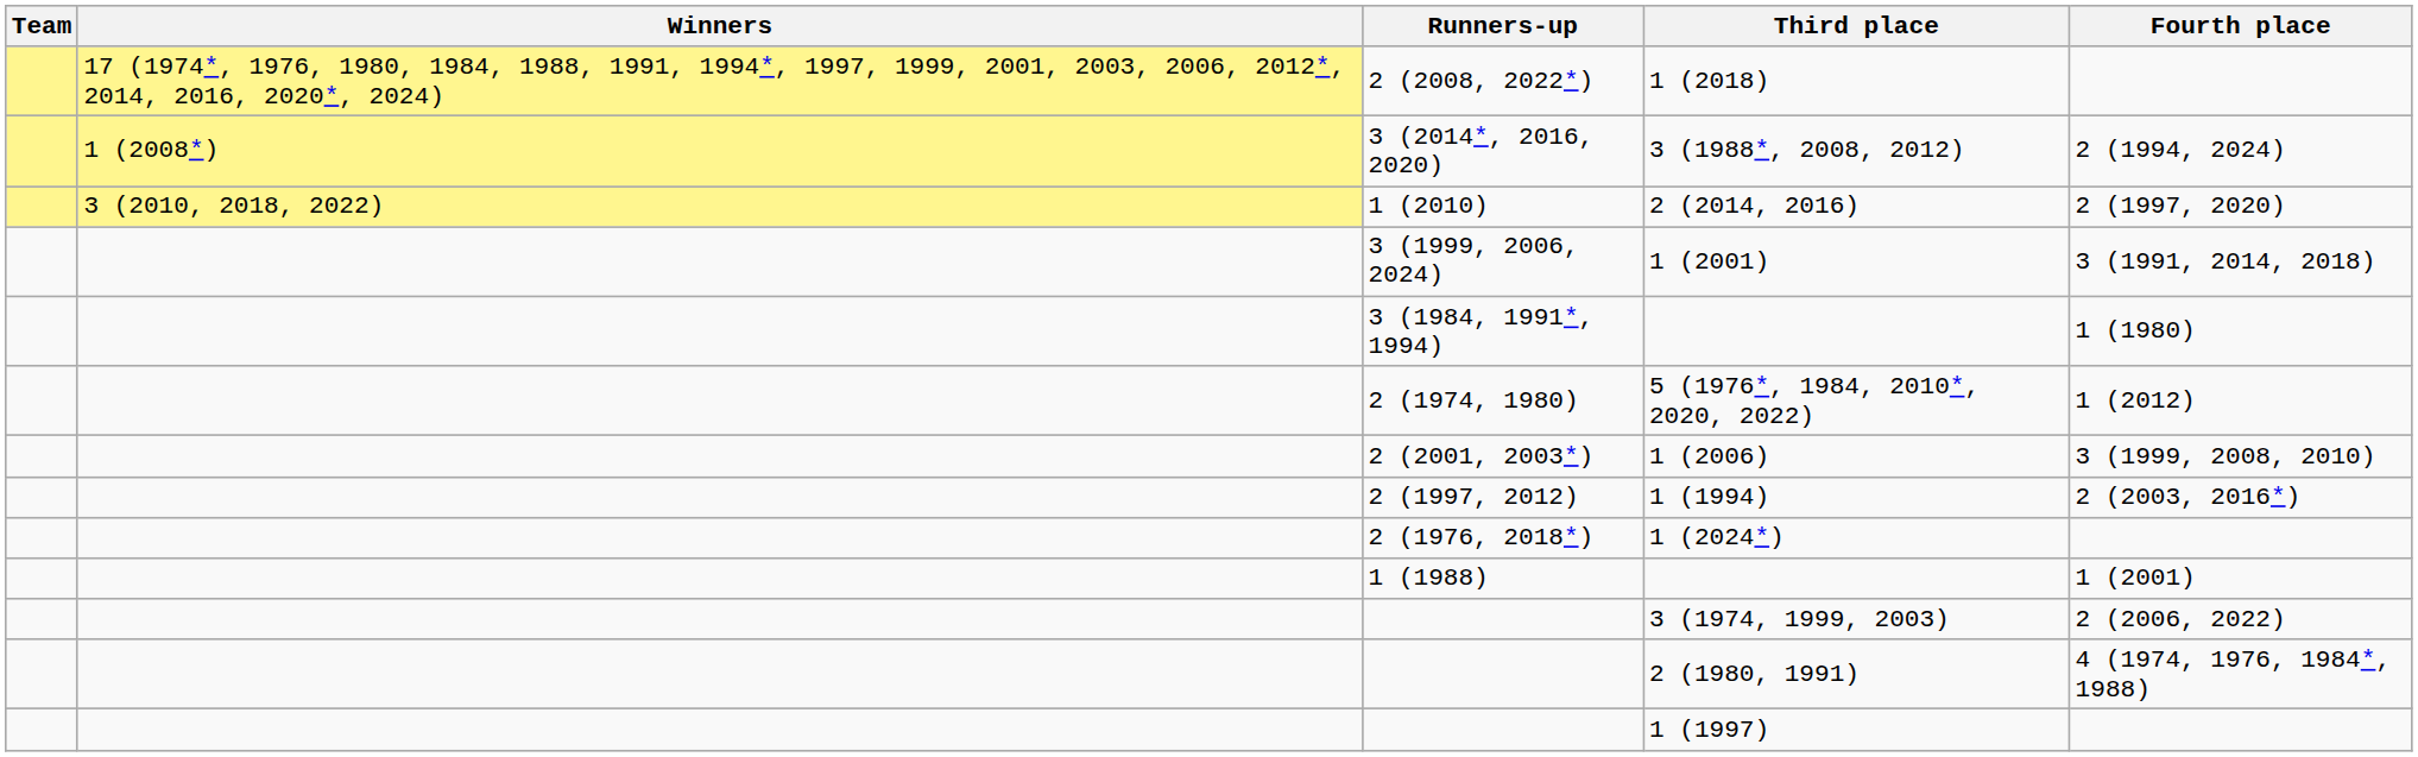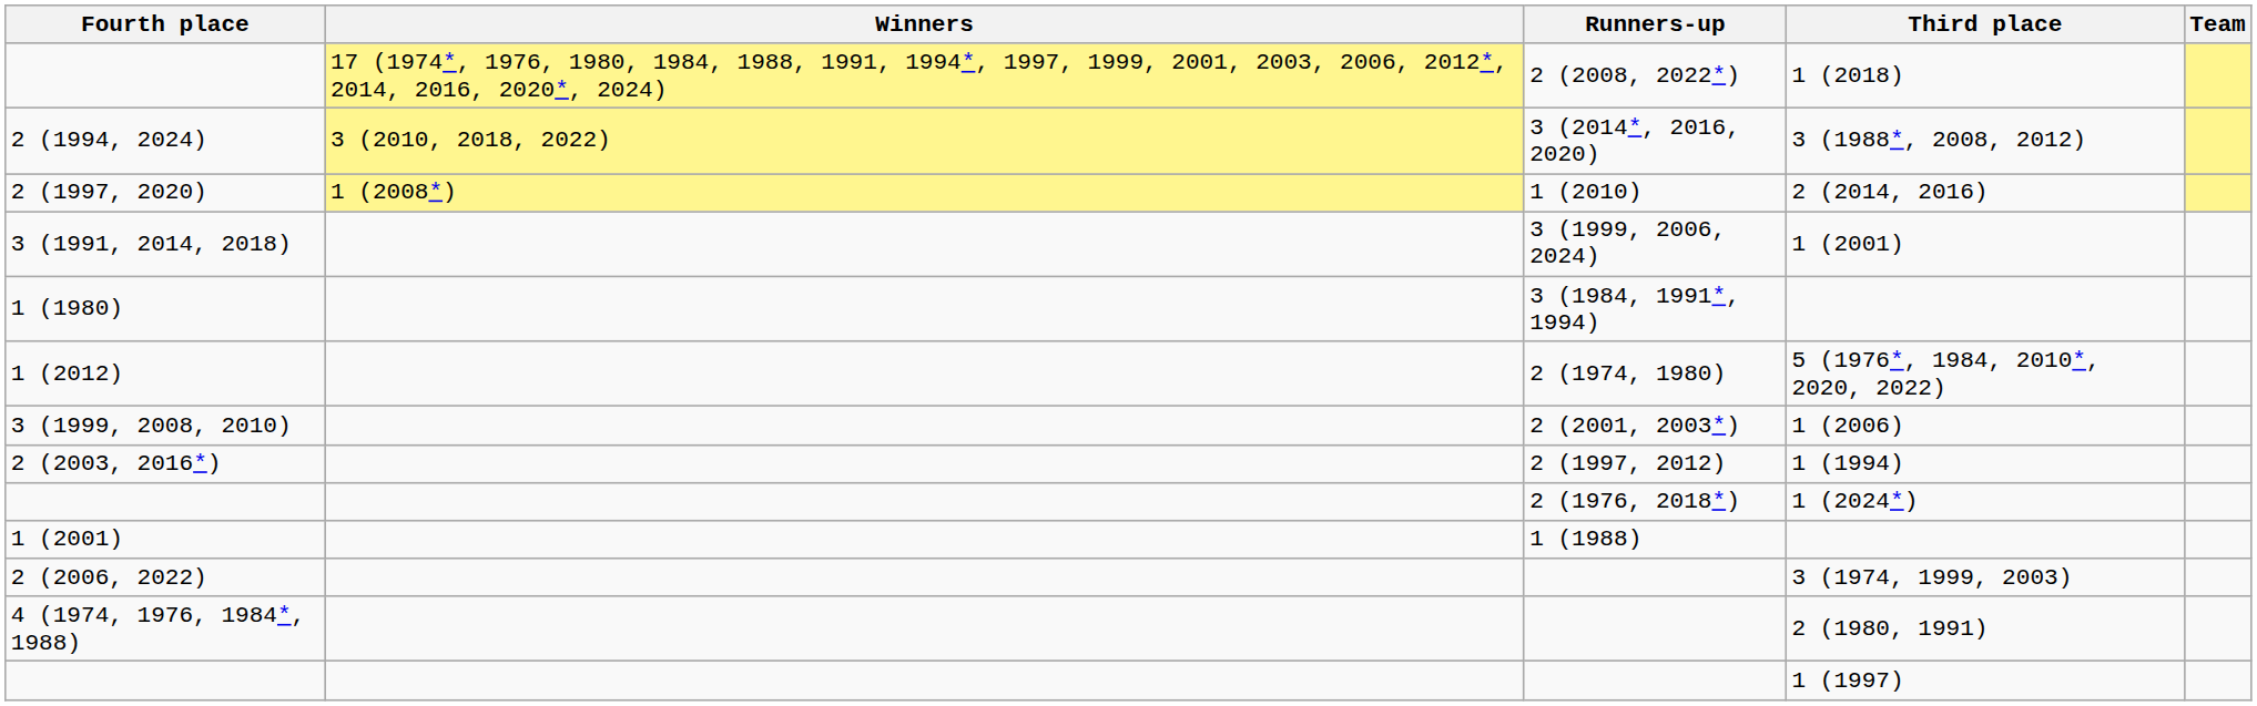columns swapped: Team <-> Fourth place
3 (1988*, 2008, 2012) | Winners: 1 (2008*) -> 3 (2010, 2018, 2022)
2 (2014, 2016) | Winners: 3 (2010, 2018, 2022) -> 1 (2008*)
